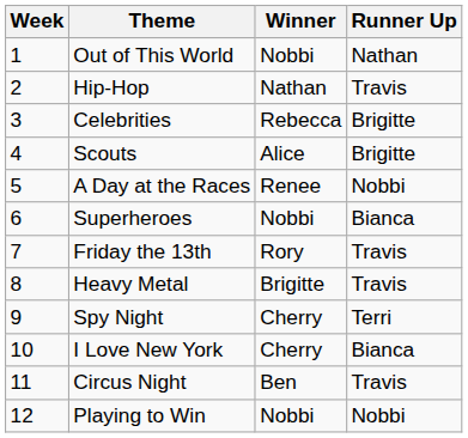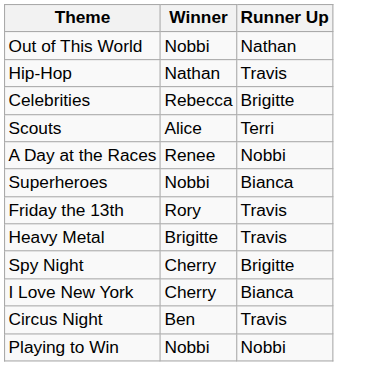- column: Week | 1 | 2 | 3 | 4 | 5 | 6 | 7 | 8 | 9 | 10 | 11 | 12
Scouts | Runner Up: Brigitte -> Terri
Spy Night | Runner Up: Terri -> Brigitte
